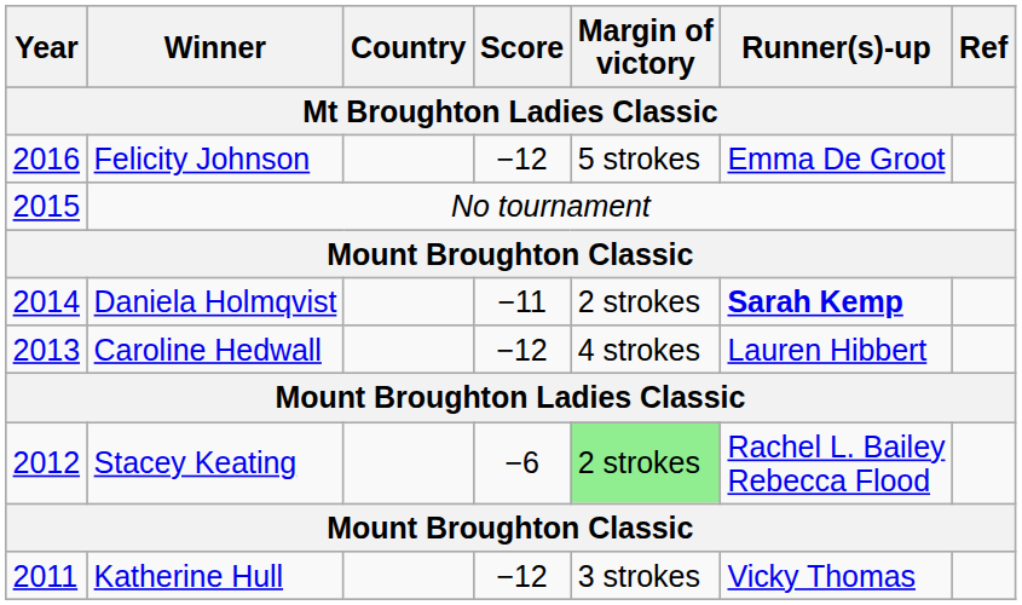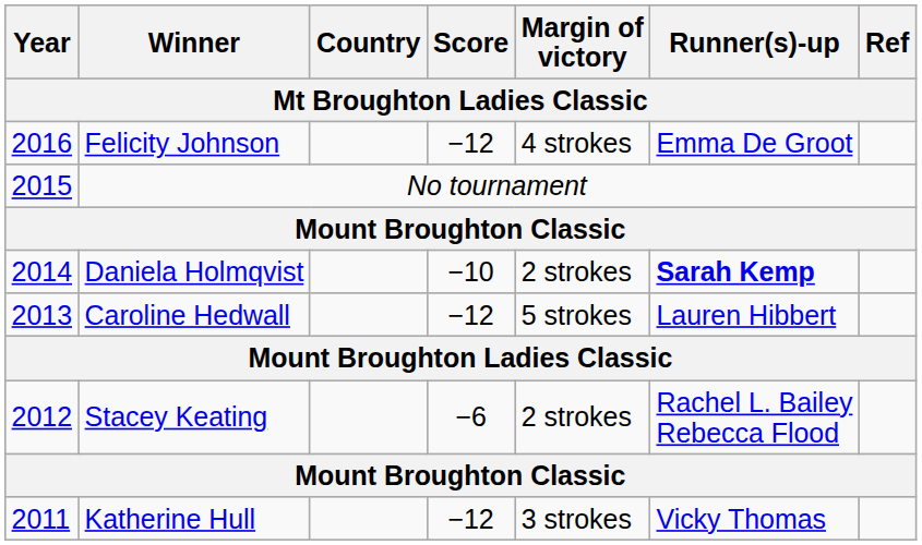Felicity Johnson | Margin of victory: 5 strokes -> 4 strokes
Daniela Holmqvist | Score: −11 -> −10
Caroline Hedwall | Margin of victory: 4 strokes -> 5 strokes
Stacey Keating | Margin of victory: lightgreen background -> no background
